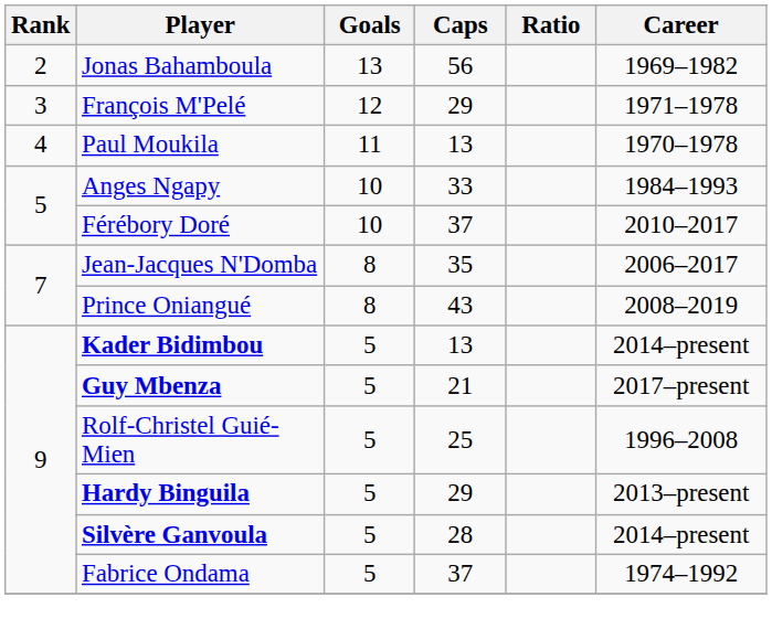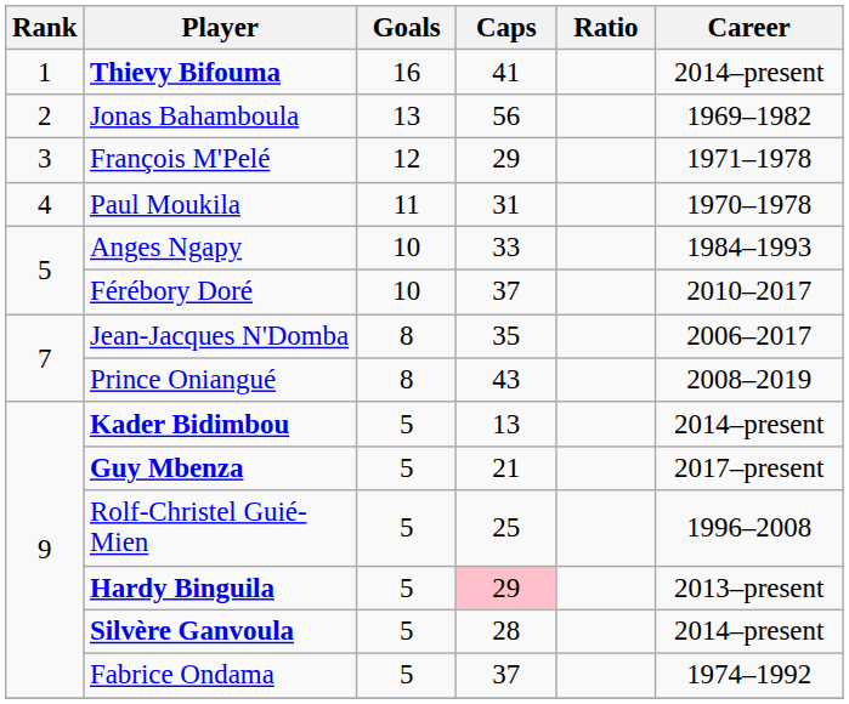+ row: 1 | Thievy Bifouma | 16 | 41 | 2014–present
Paul Moukila | Caps: 13 -> 31
Hardy Binguila | Caps: no background -> pink background
